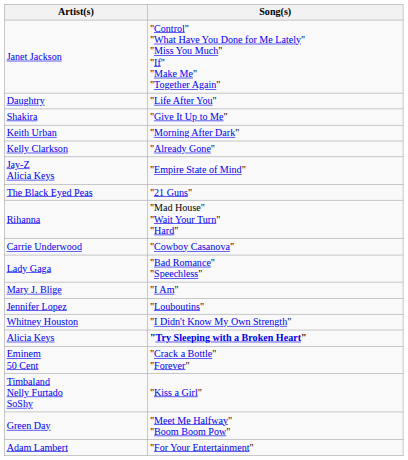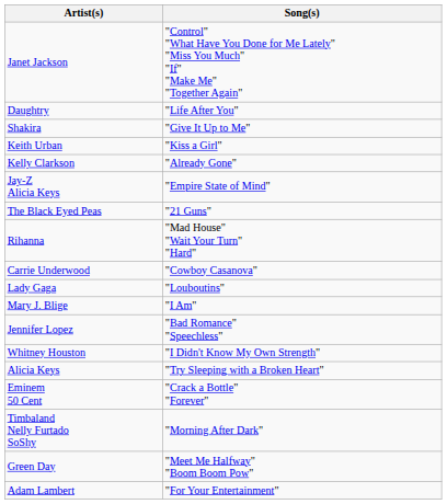Keith Urban | Song(s): "Morning After Dark" -> "Kiss a Girl"
Lady Gaga | Song(s): "Bad Romance" "Speechless" -> "Louboutins"
Jennifer Lopez | Song(s): "Louboutins" -> "Bad Romance" "Speechless"
Alicia Keys | Song(s): bold -> normal
Timbaland Nelly Furtado SoShy | Song(s): "Kiss a Girl" -> "Morning After Dark"
